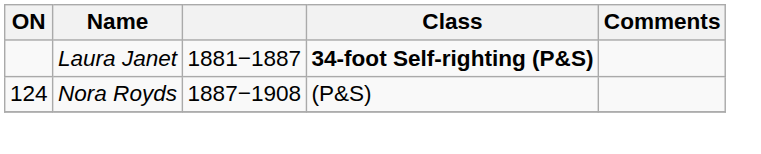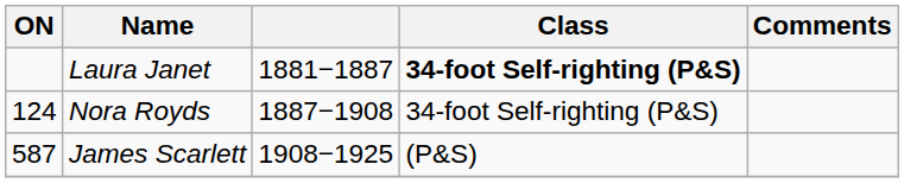Nora Royds | Class: (P&S) -> 34-foot Self-righting (P&S)
+ row: 587 | James Scarlett | 1908−1925 | (P&S)
